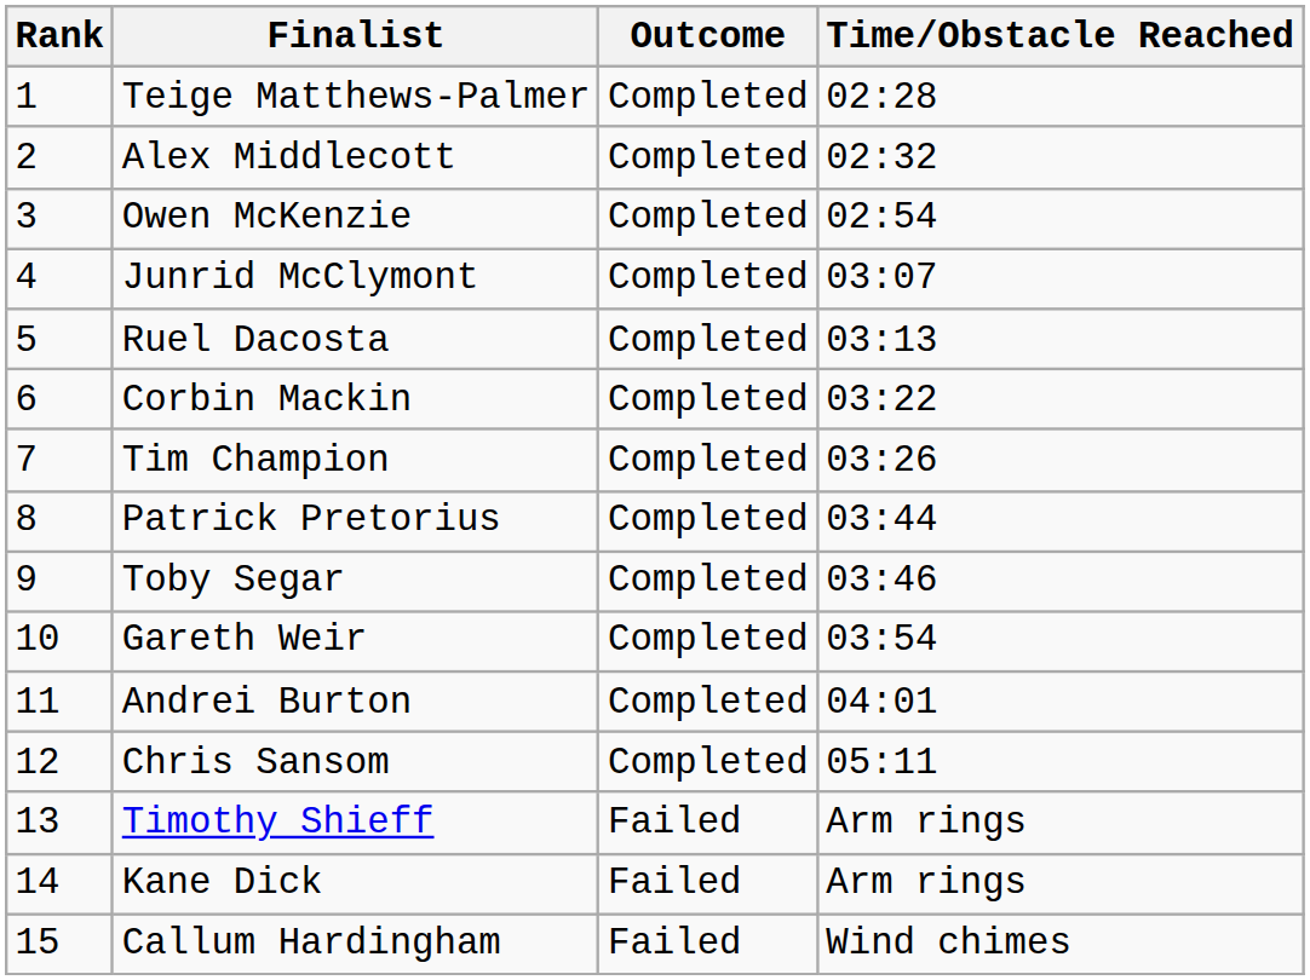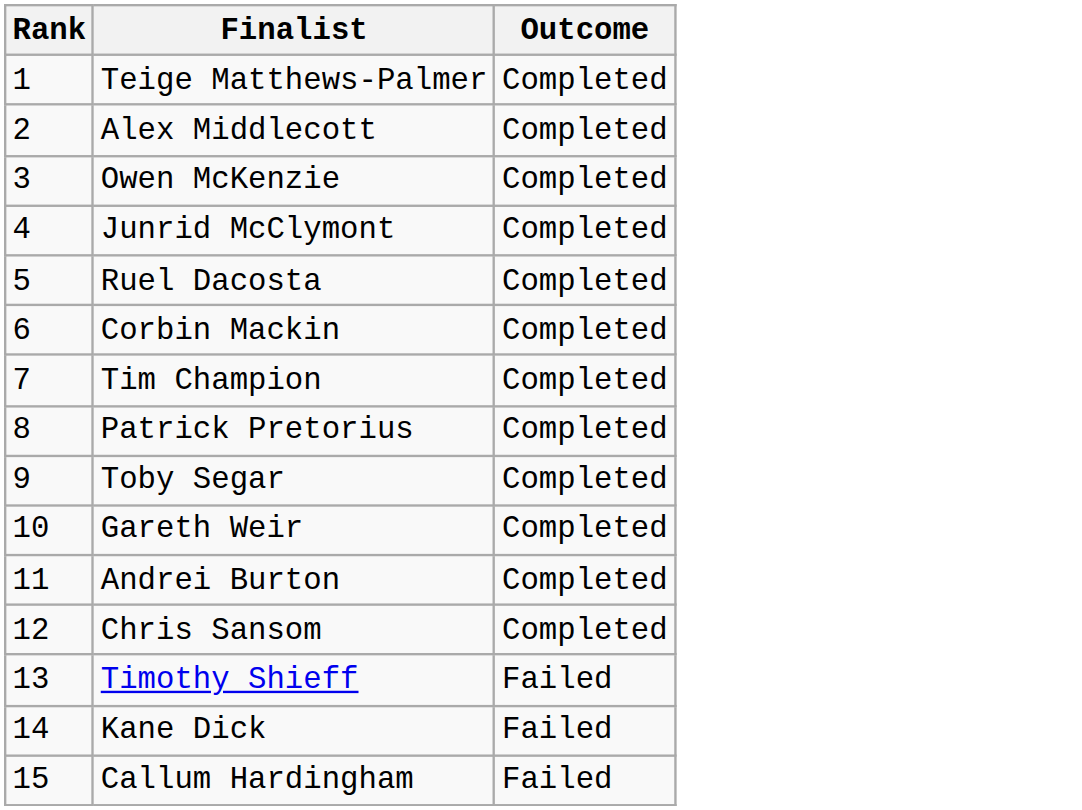- column: Time/Obstacle Reached | 02:28 | 02:32 | 02:54 | 03:07 | 03:13 | 03:22 | 03:26 | 03:44 | 03:46 | 03:54 | 04:01 | 05:11 | Arm rings | Arm rings | Wind chimes
